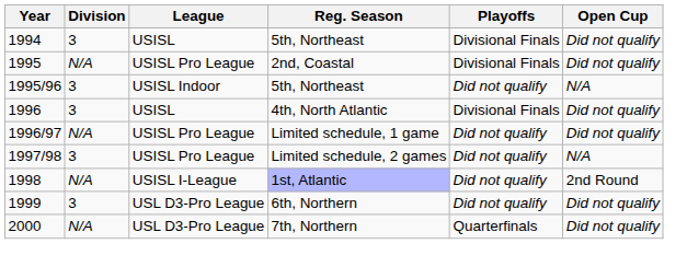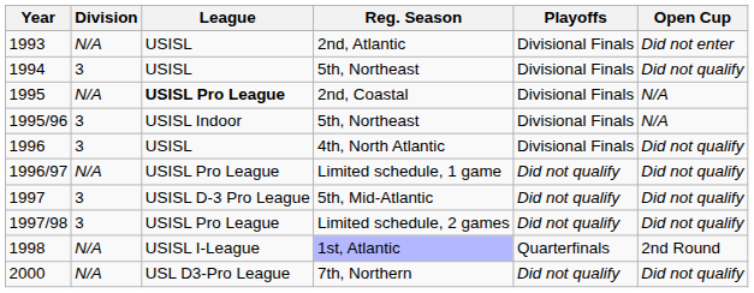+ row: 1993 | N/A | USISL | 2nd, Atlantic | Divisional Finals | Did not enter
2nd, Coastal | League: normal -> bold
2nd, Coastal | Open Cup: Did not qualify -> N/A
1995/96 / 5th, Northeast | Playoffs: Did not qualify -> Divisional Finals
+ row: 1997 | 3 | USISL D-3 Pro League | 5th, Mid-Atlantic | Did not qualify | Did not qualify
Limited schedule, 2 games | Open Cup: N/A -> Did not qualify
1st, Atlantic | Playoffs: Did not qualify -> Quarterfinals
- row: 1999 | 3 | USL D3-Pro League | 6th, Northern | Did not qualify | Did not qualify
7th, Northern | Playoffs: Quarterfinals -> Did not qualify
